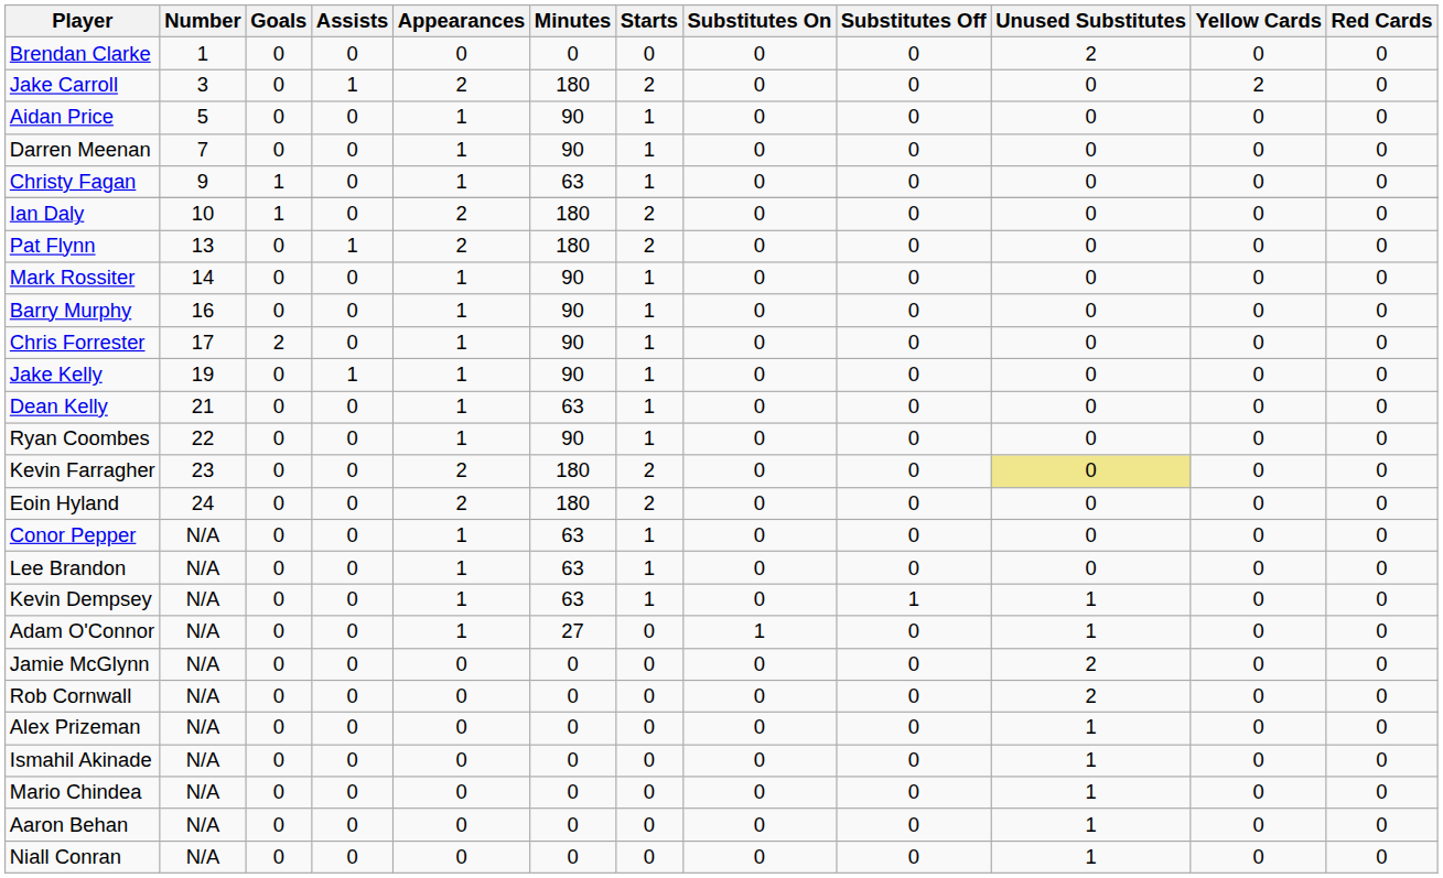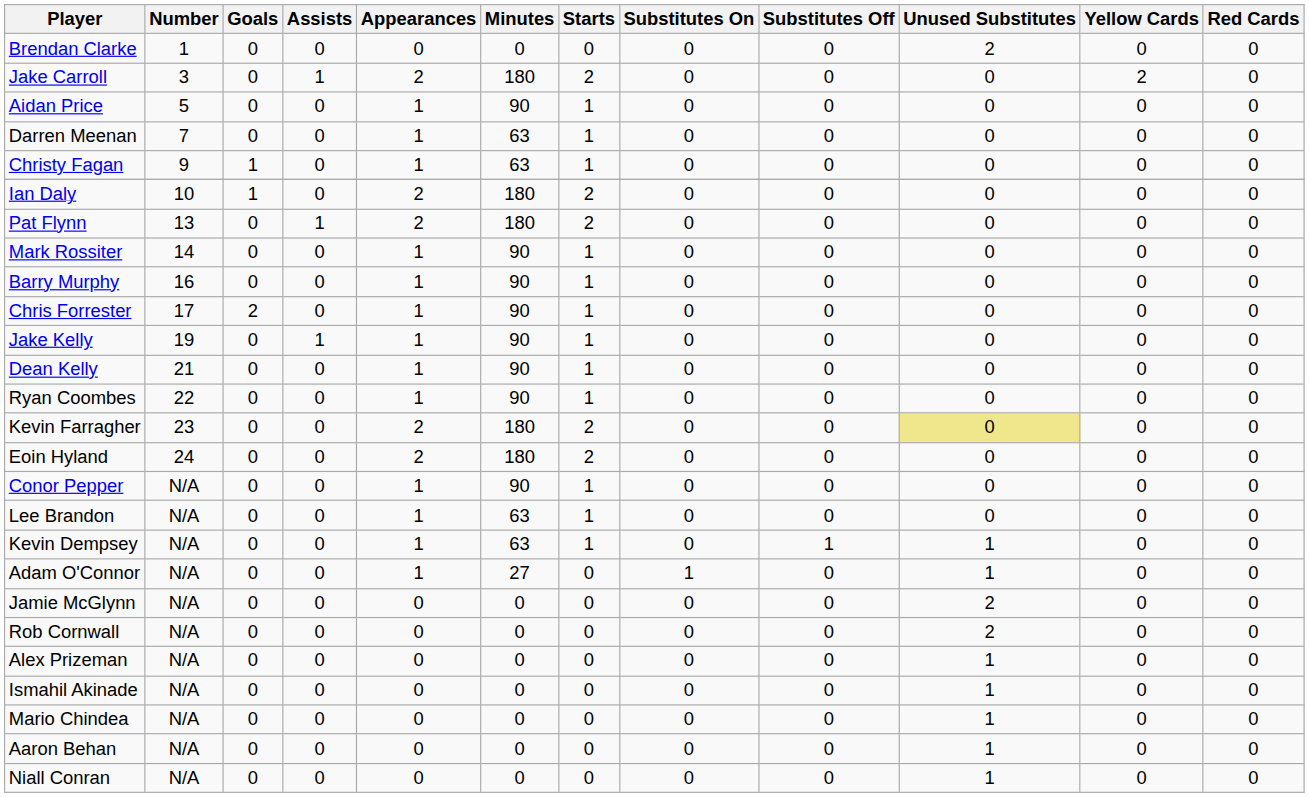Darren Meenan | Minutes: 90 -> 63
Dean Kelly | Minutes: 63 -> 90
Conor Pepper | Minutes: 63 -> 90
